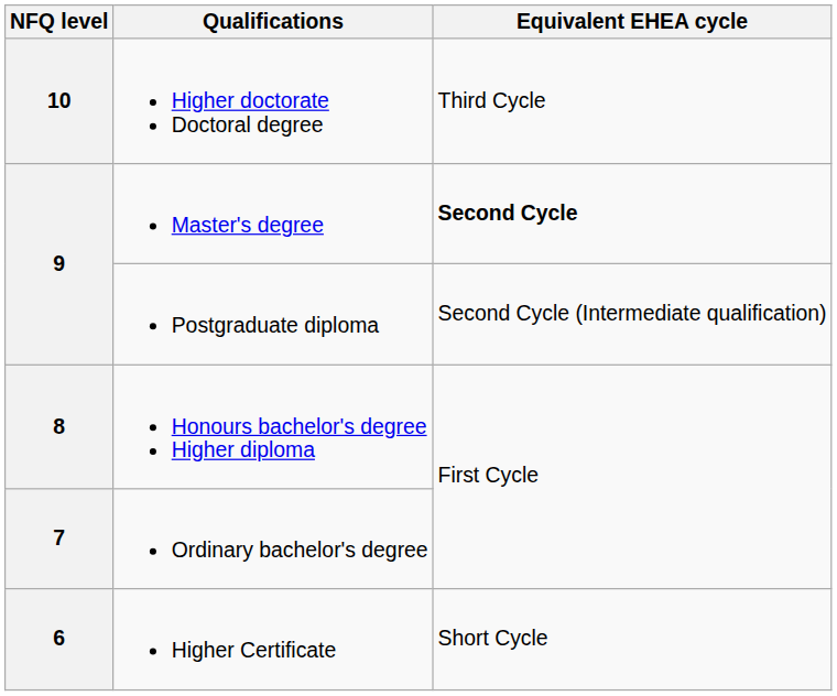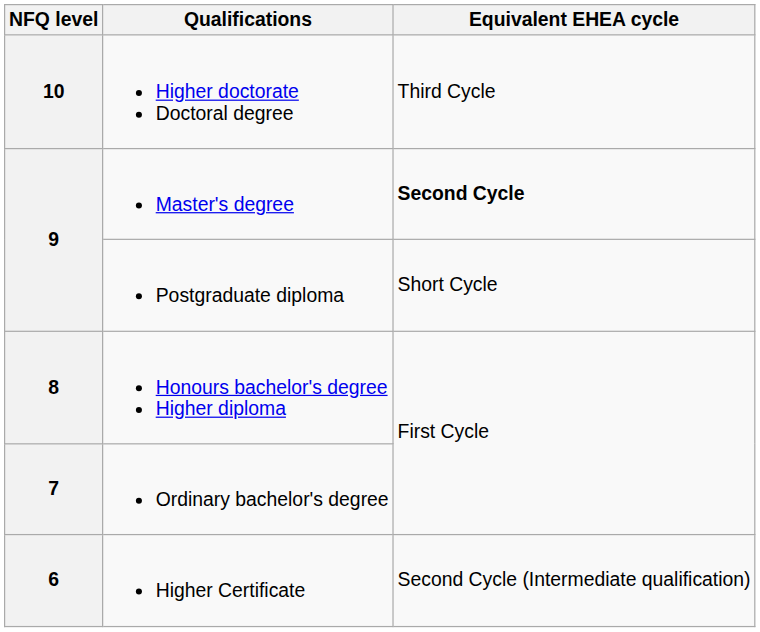Postgraduate diploma | Equivalent EHEA cycle: Second Cycle (Intermediate qualification) -> Short Cycle
Higher Certificate | Equivalent EHEA cycle: Short Cycle -> Second Cycle (Intermediate qualification)
